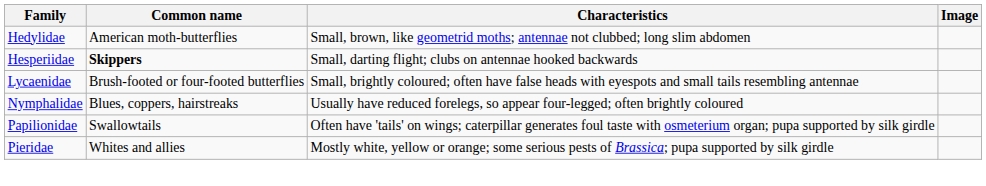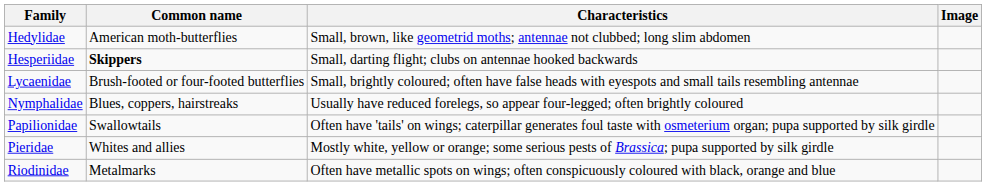+ row: Riodinidae | Metalmarks | Often have metallic spots on wings; often conspicuously coloured with black, orange and blue
